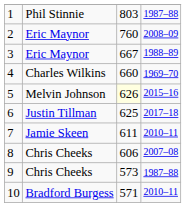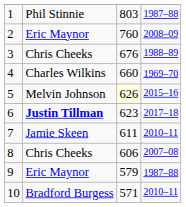3 | column 2: Eric Maynor -> Chris Cheeks
3 | column 3: 667 -> 676
6 | column 2: normal -> bold
6 | column 3: 625 -> 623
9 | column 2: Chris Cheeks -> Eric Maynor
9 | column 3: 573 -> 579
